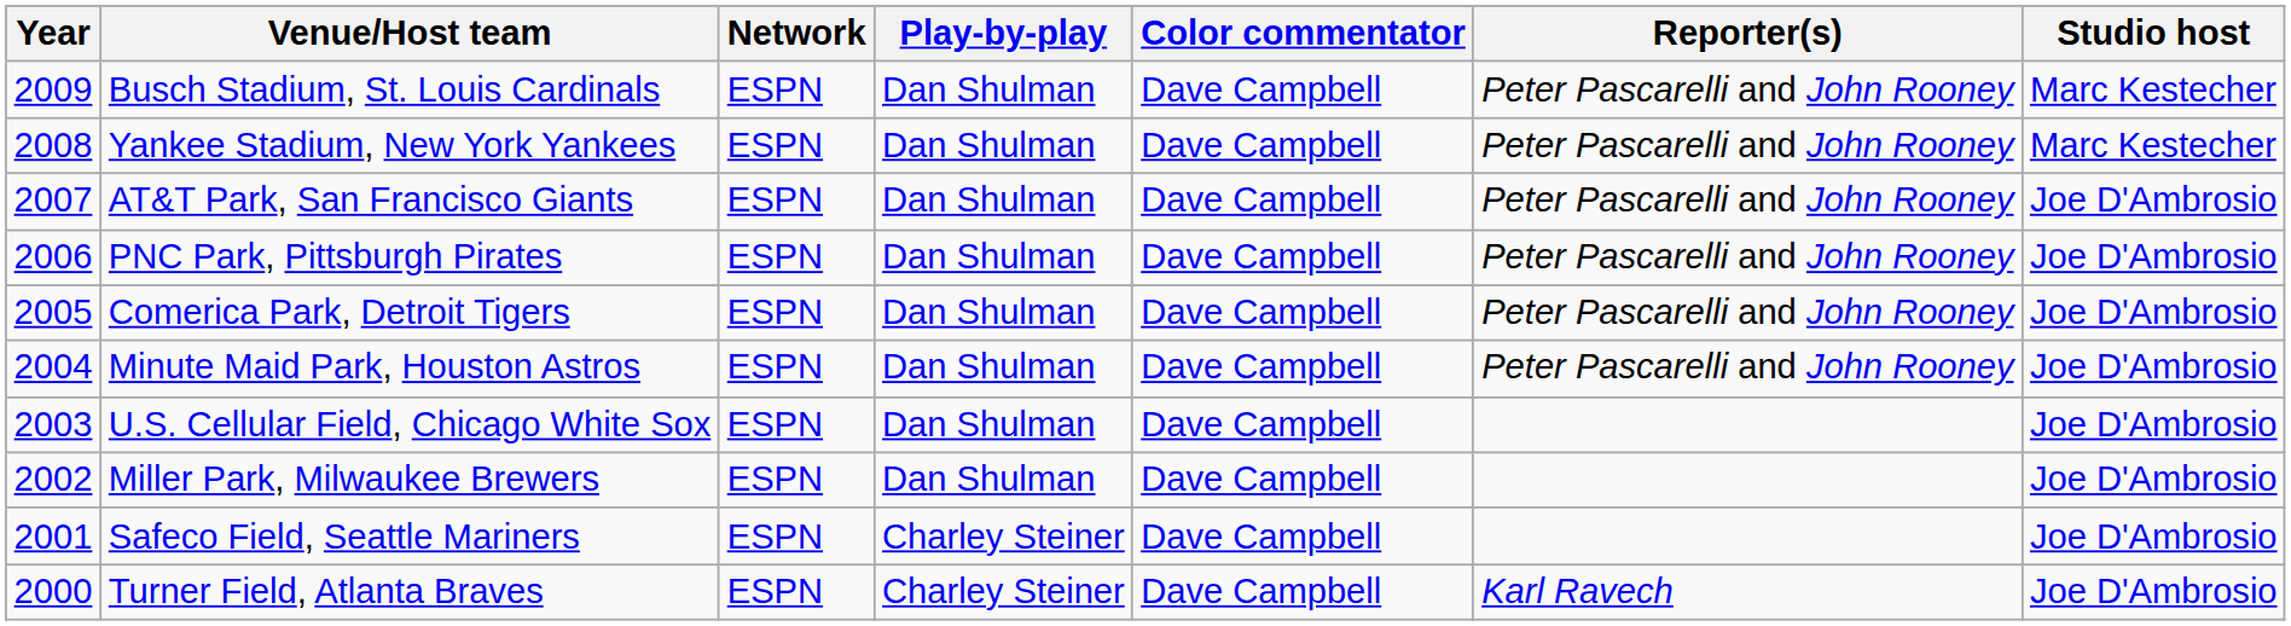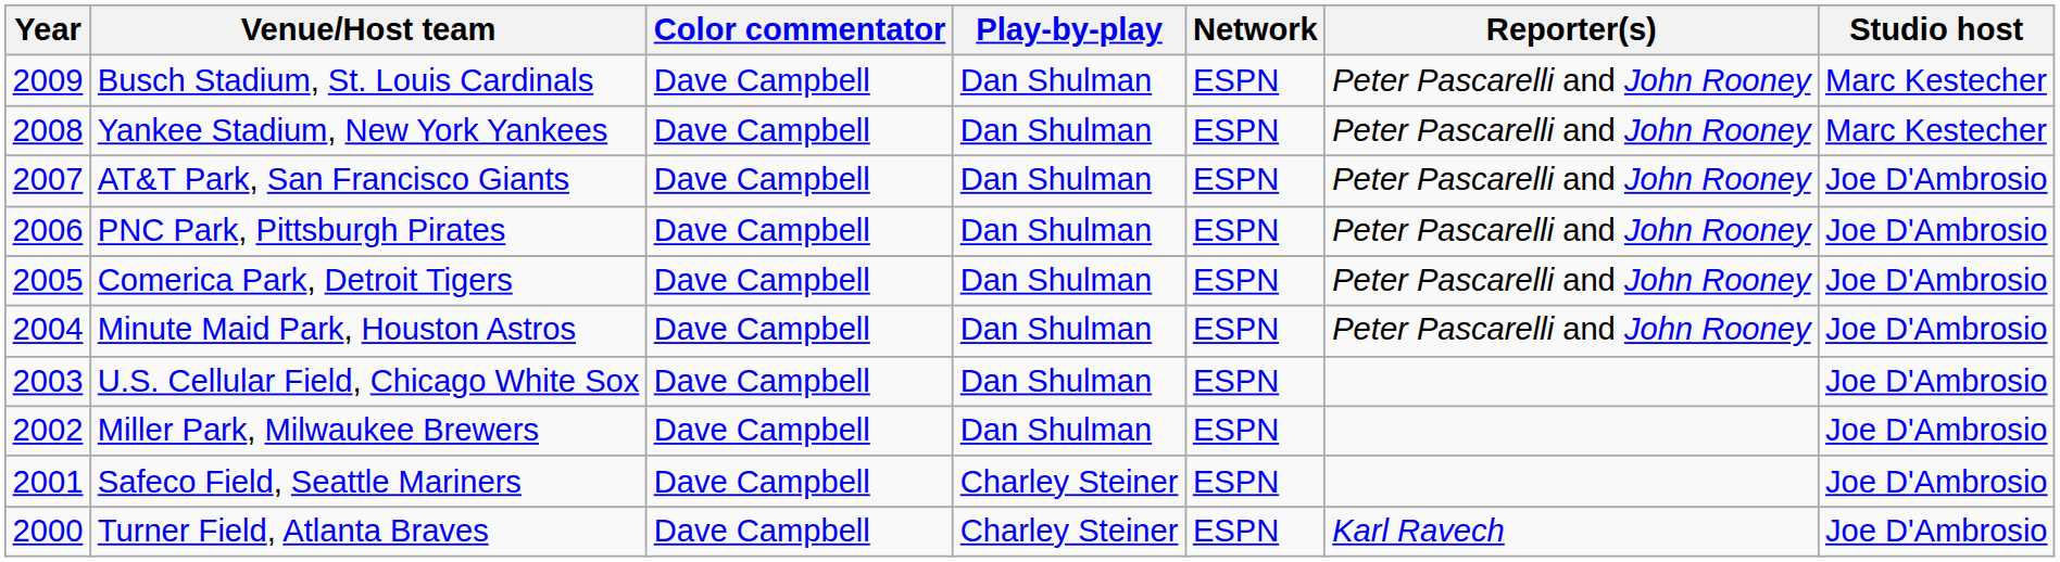columns swapped: Network <-> Color commentator
